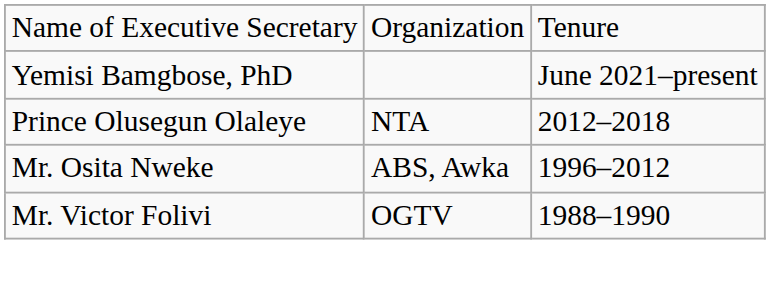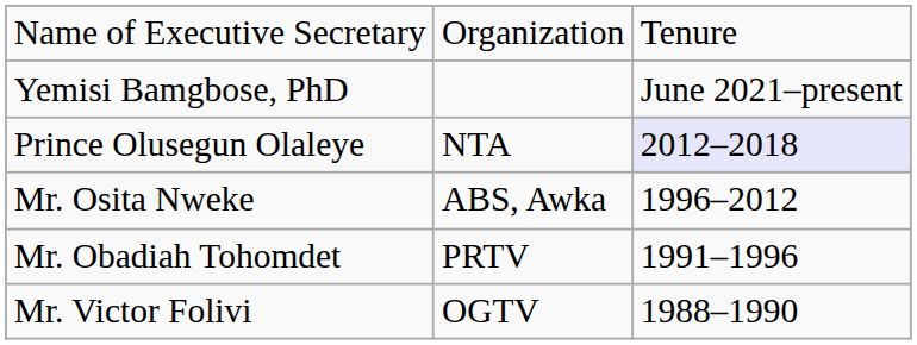Prince Olusegun Olaleye | column 3: no background -> lavender background
+ row: Mr. Obadiah Tohomdet | PRTV | 1991–1996
